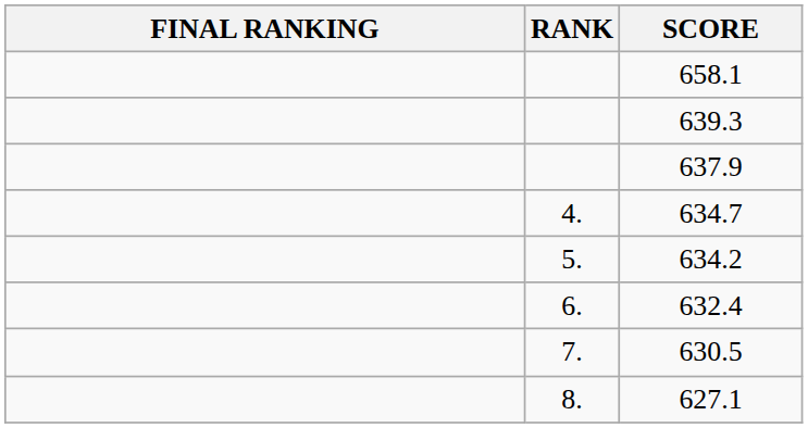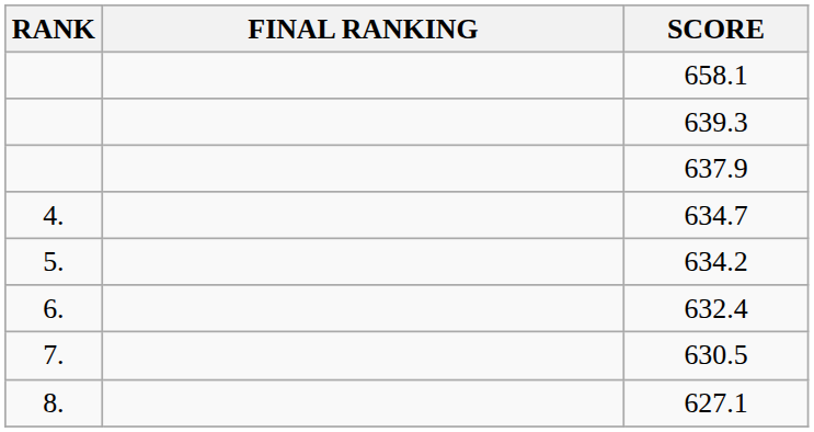columns swapped: RANK <-> FINAL RANKING
